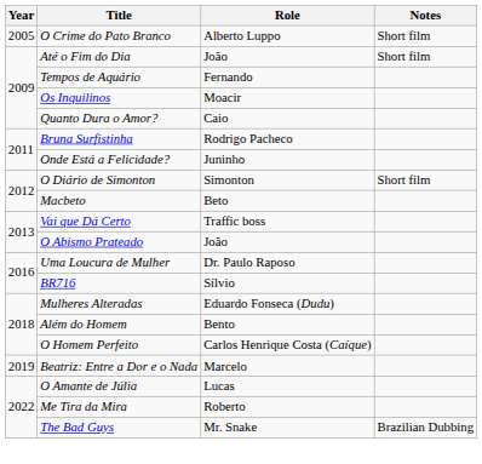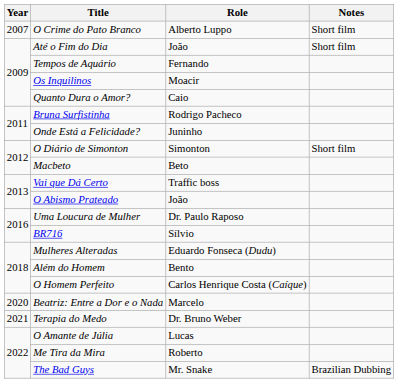O Crime do Pato Branco | Year: 2005 -> 2007
Beatriz: Entre a Dor e o Nada | Year: 2019 -> 2020
+ row: 2021 | Terapia do Medo | Dr. Bruno Weber
